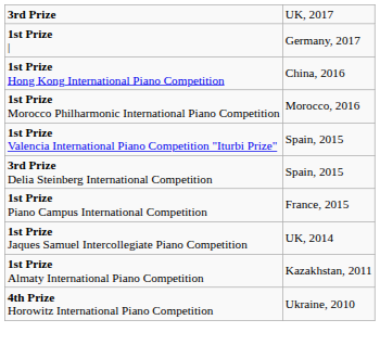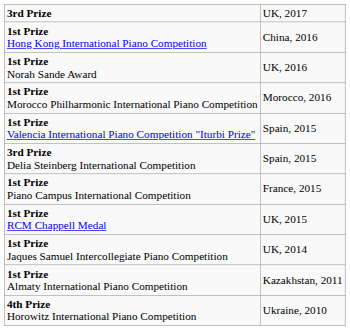- row: 1st Prize | | Germany, 2017
+ row: 1st Prize Norah Sande Award | UK, 2016
+ row: 1st Prize RCM Chappell Medal | UK, 2015
